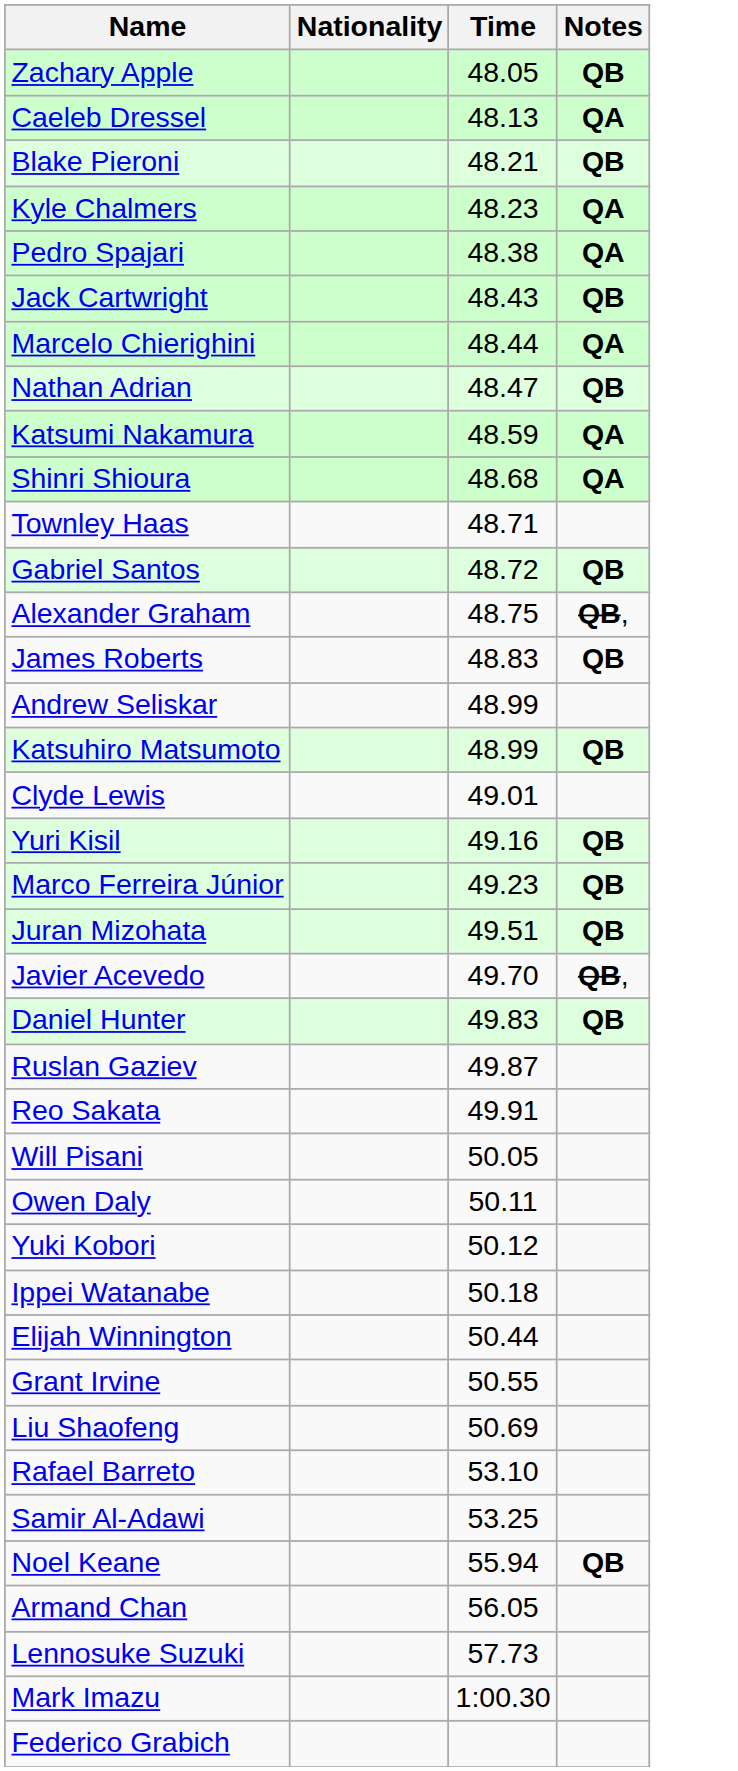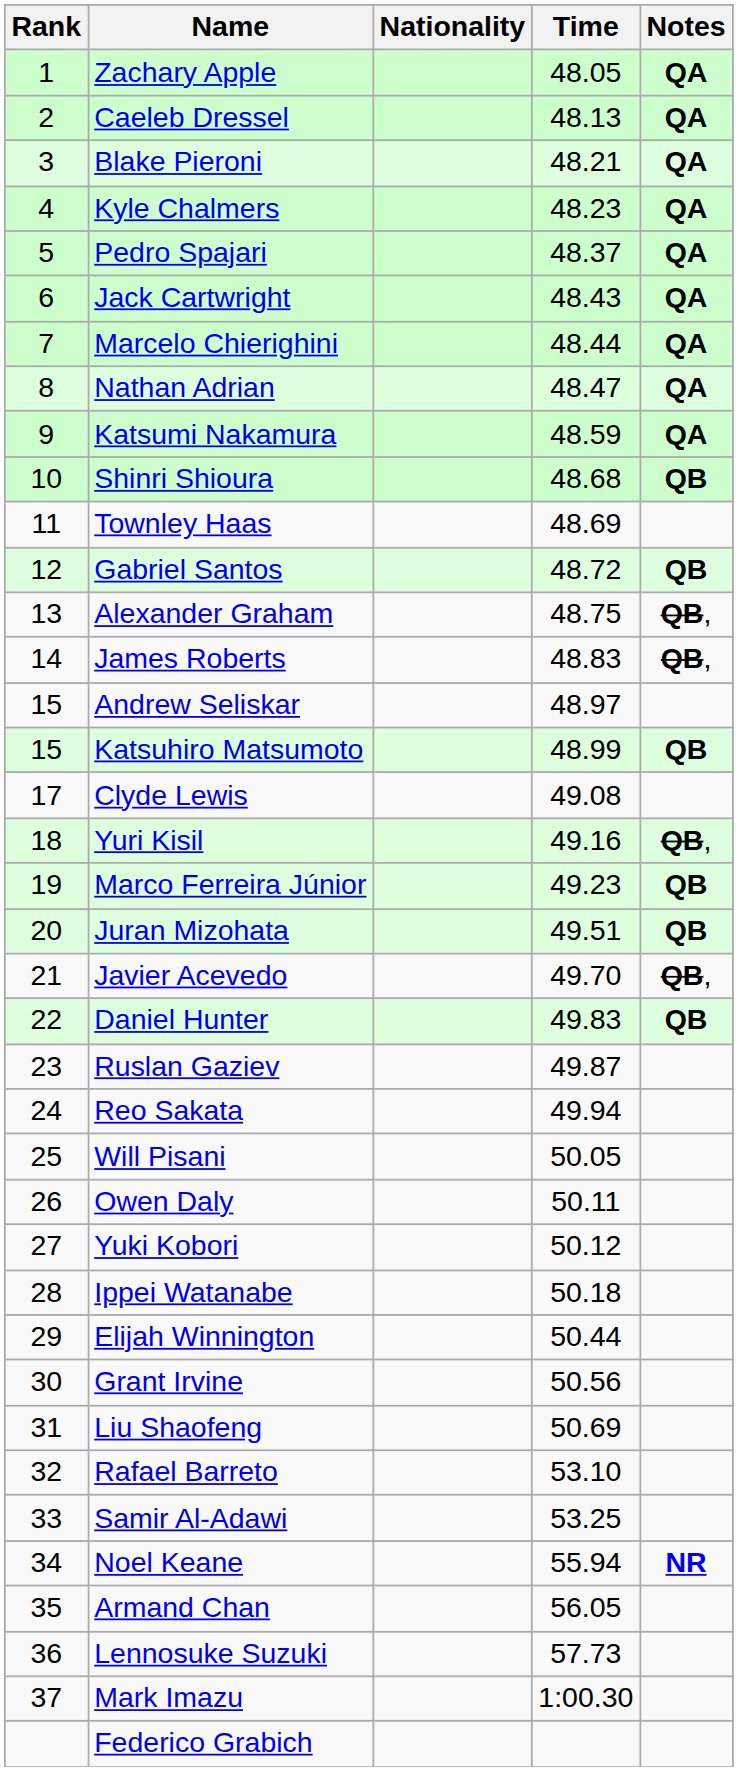+ column: Rank | 1 | 2 | 3 | 4 | 5 | 6 | 7 | 8 | 9 | 10 | 11 | 12 | 13 | 14 | 15 | 15 | 17 | 18 | 19 | 20 | 21 | 22 | 23 | 24 | 25 | 26 | 27 | 28 | 29 | 30 | 31 | 32 | 33 | 34 | 35 | 36 | 37
Zachary Apple | Notes: QB -> QA
Blake Pieroni | Notes: QB -> QA
Pedro Spajari | Time: 48.38 -> 48.37
Jack Cartwright | Notes: QB -> QA
Nathan Adrian | Notes: QB -> QA
Shinri Shioura | Notes: QA -> QB
Townley Haas | Time: 48.71 -> 48.69
James Roberts | Notes: QB -> QB,
Andrew Seliskar | Time: 48.99 -> 48.97
Clyde Lewis | Time: 49.01 -> 49.08
Yuri Kisil | Notes: QB -> QB,
Reo Sakata | Time: 49.91 -> 49.94
Grant Irvine | Time: 50.55 -> 50.56
Noel Keane | Notes: QB -> NR
